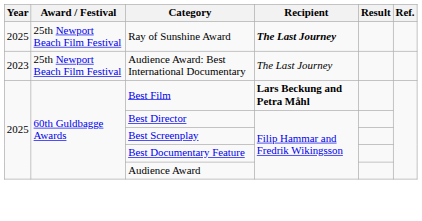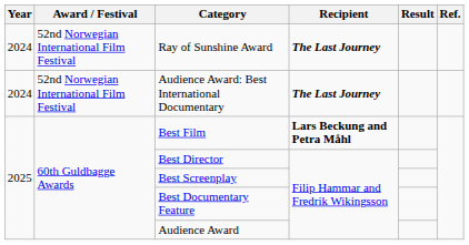Ray of Sunshine Award | Year: 2025 -> 2024
Ray of Sunshine Award | Award / Festival: 25th Newport Beach Film Festival -> 52nd Norwegian International Film Festival
Audience Award: Best International Documentary | Year: 2023 -> 2024
Audience Award: Best International Documentary | Award / Festival: 25th Newport Beach Film Festival -> 52nd Norwegian International Film Festival
Audience Award: Best International Documentary | Recipient: normal -> bold
